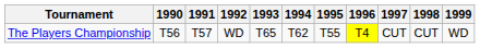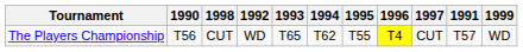columns swapped: 1991 <-> 1998
